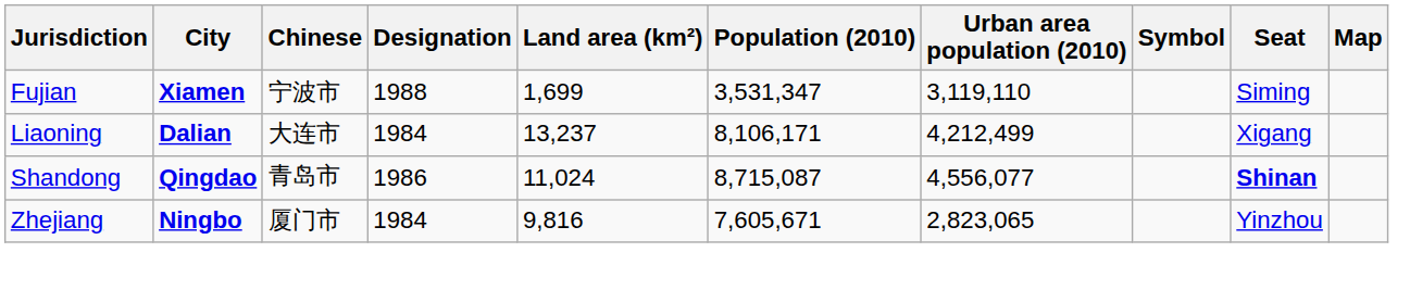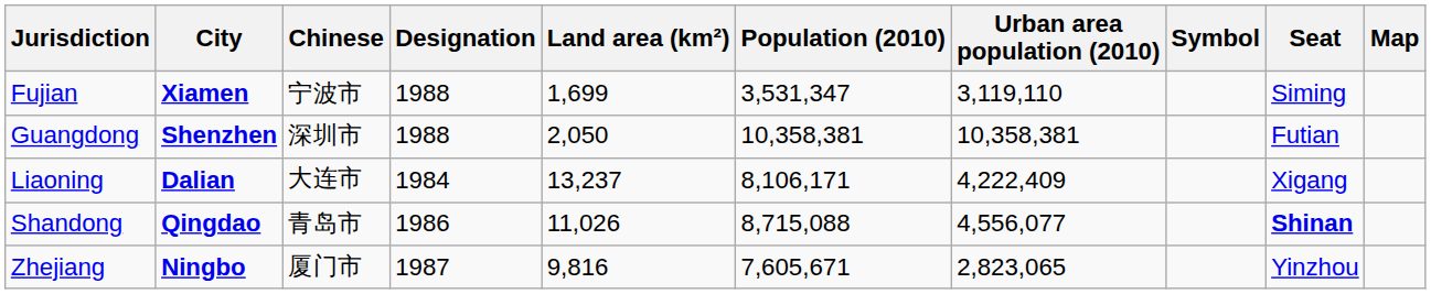+ row: Guangdong | Shenzhen | 深圳市 | 1988 | 2,050 | 10,358,381 | 10,358,381 | Futian
Liaoning | Urban area population (2010): 4,212,499 -> 4,222,409
Shandong | Land area (km²): 11,024 -> 11,026
Shandong | Population (2010): 8,715,087 -> 8,715,088
Zhejiang | Designation: 1984 -> 1987
